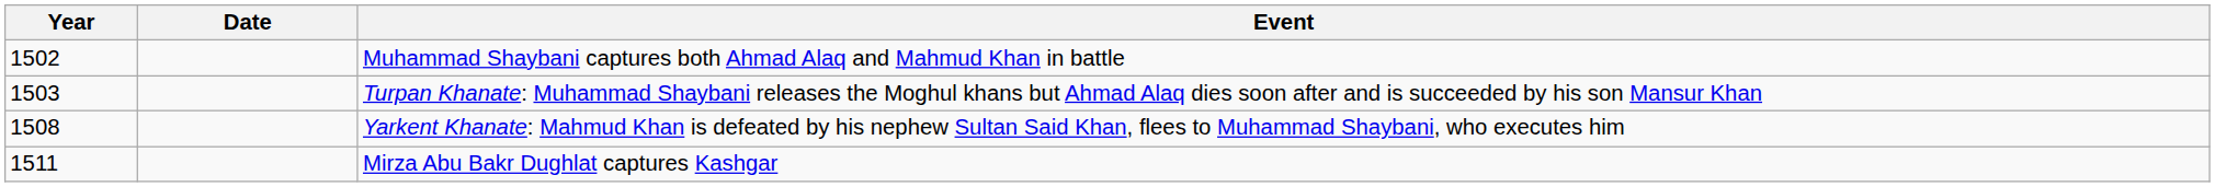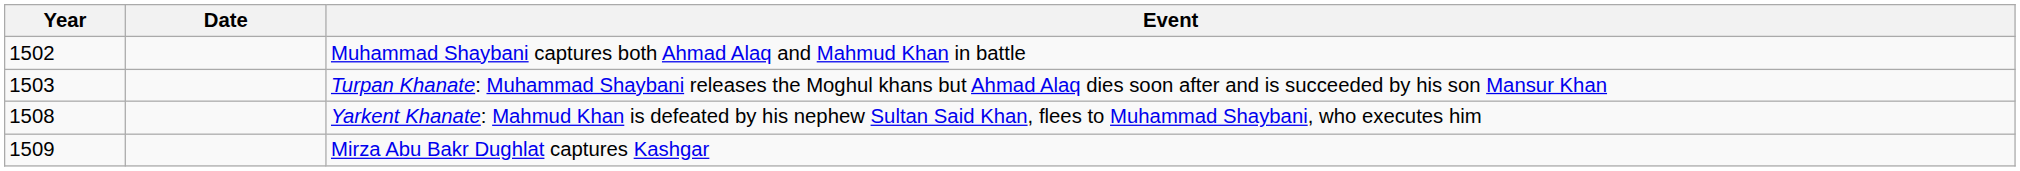Mirza Abu Bakr Dughlat captures Kashgar | Year: 1511 -> 1509
